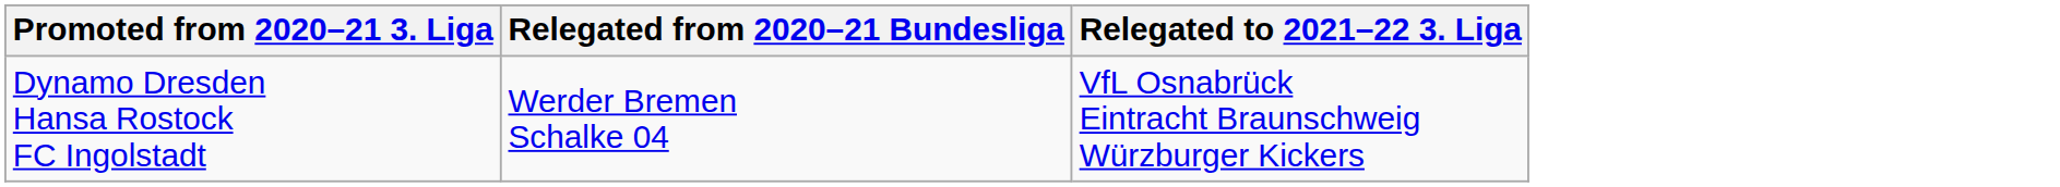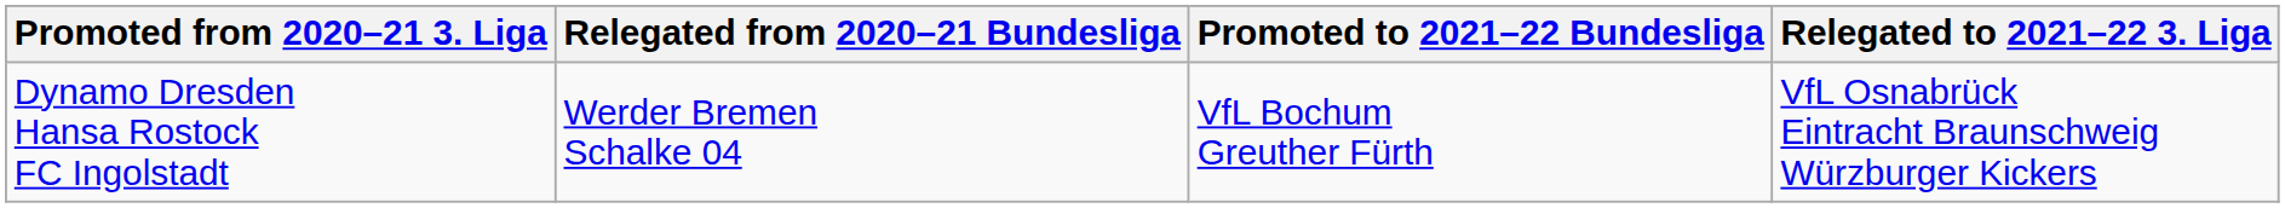+ column: Promoted to 2021–22 Bundesliga | VfL Bochum Greuther Fürth
